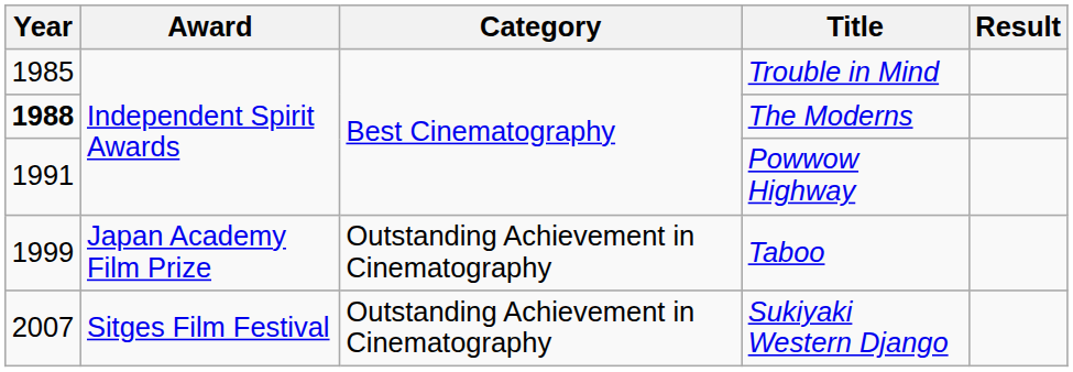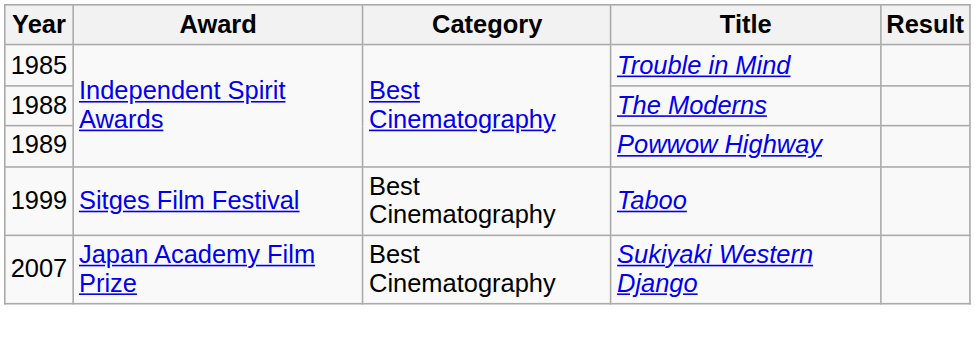The Moderns | Year: bold -> normal
Powwow Highway | Year: 1991 -> 1989
Taboo | Award: Japan Academy Film Prize -> Sitges Film Festival
Taboo | Category: Outstanding Achievement in Cinematography -> Best Cinematography
Sukiyaki Western Django | Award: Sitges Film Festival -> Japan Academy Film Prize
Sukiyaki Western Django | Category: Outstanding Achievement in Cinematography -> Best Cinematography
